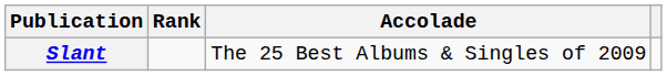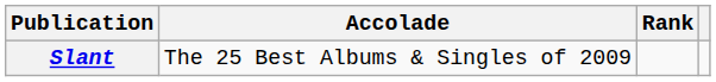columns swapped: Accolade <-> Rank
